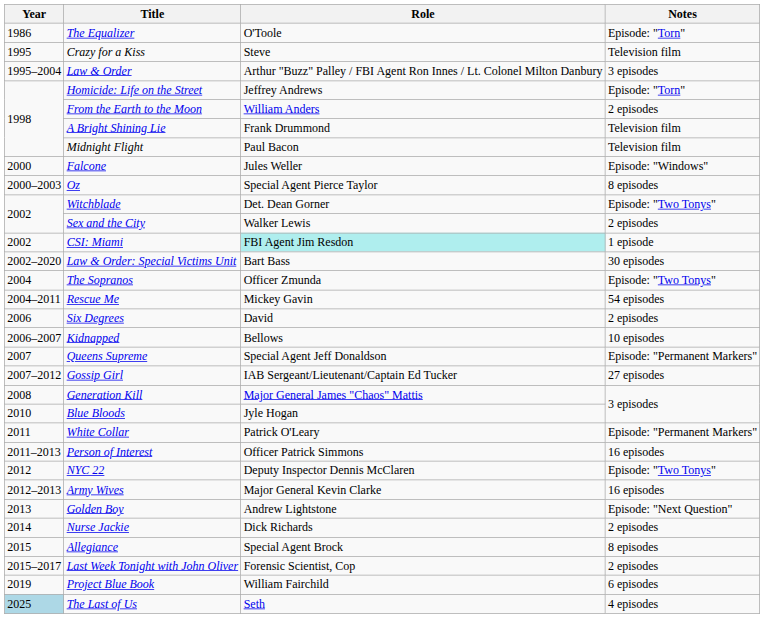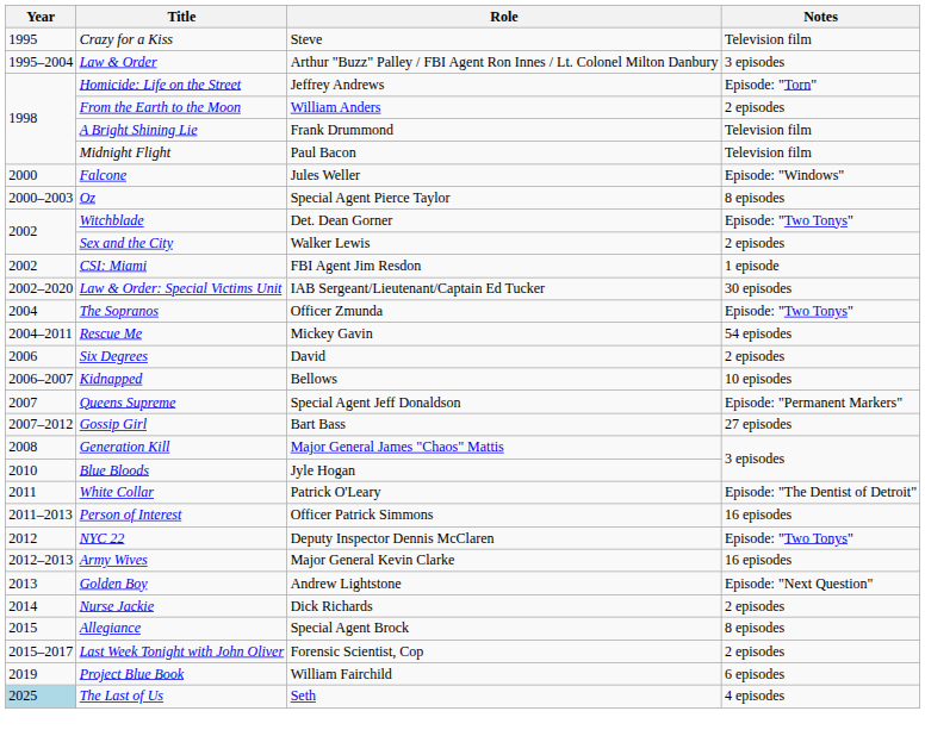- row: 1986 | The Equalizer | O'Toole | Episode: "Torn"
CSI: Miami | Role: paleturquoise background -> no background
Law & Order: Special Victims Unit | Role: Bart Bass -> IAB Sergeant/Lieutenant/Captain Ed Tucker
Gossip Girl | Role: IAB Sergeant/Lieutenant/Captain Ed Tucker -> Bart Bass
White Collar | Notes: Episode: "Permanent Markers" -> Episode: "The Dentist of Detroit"
